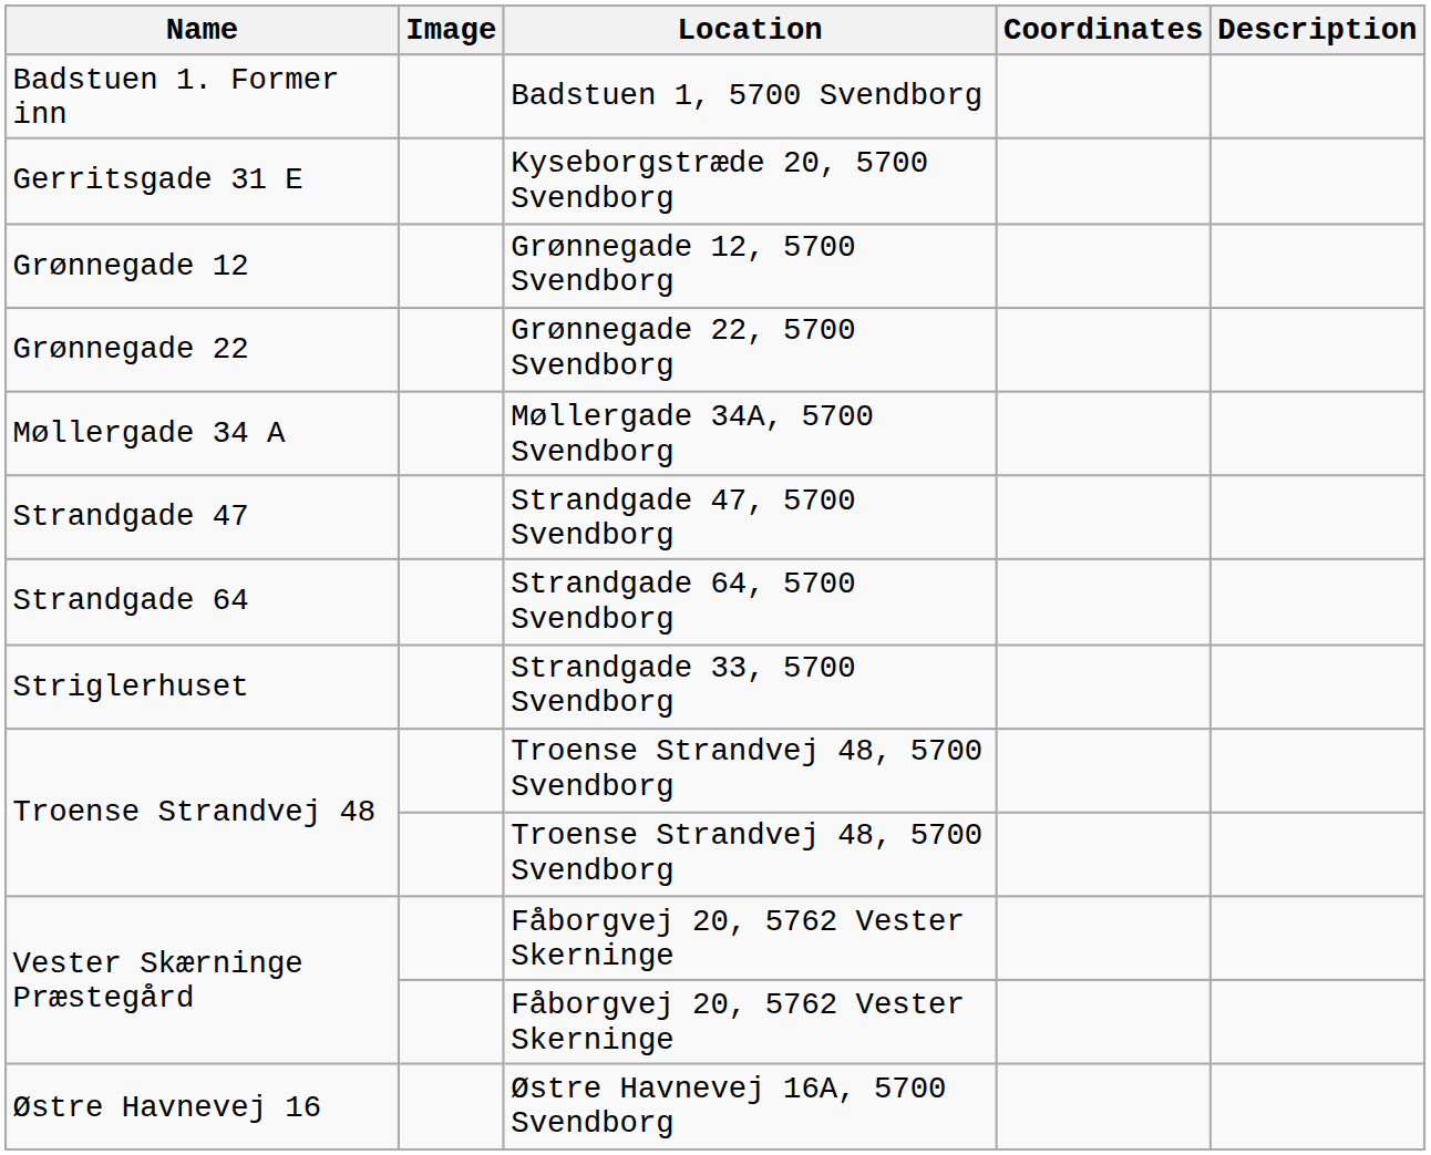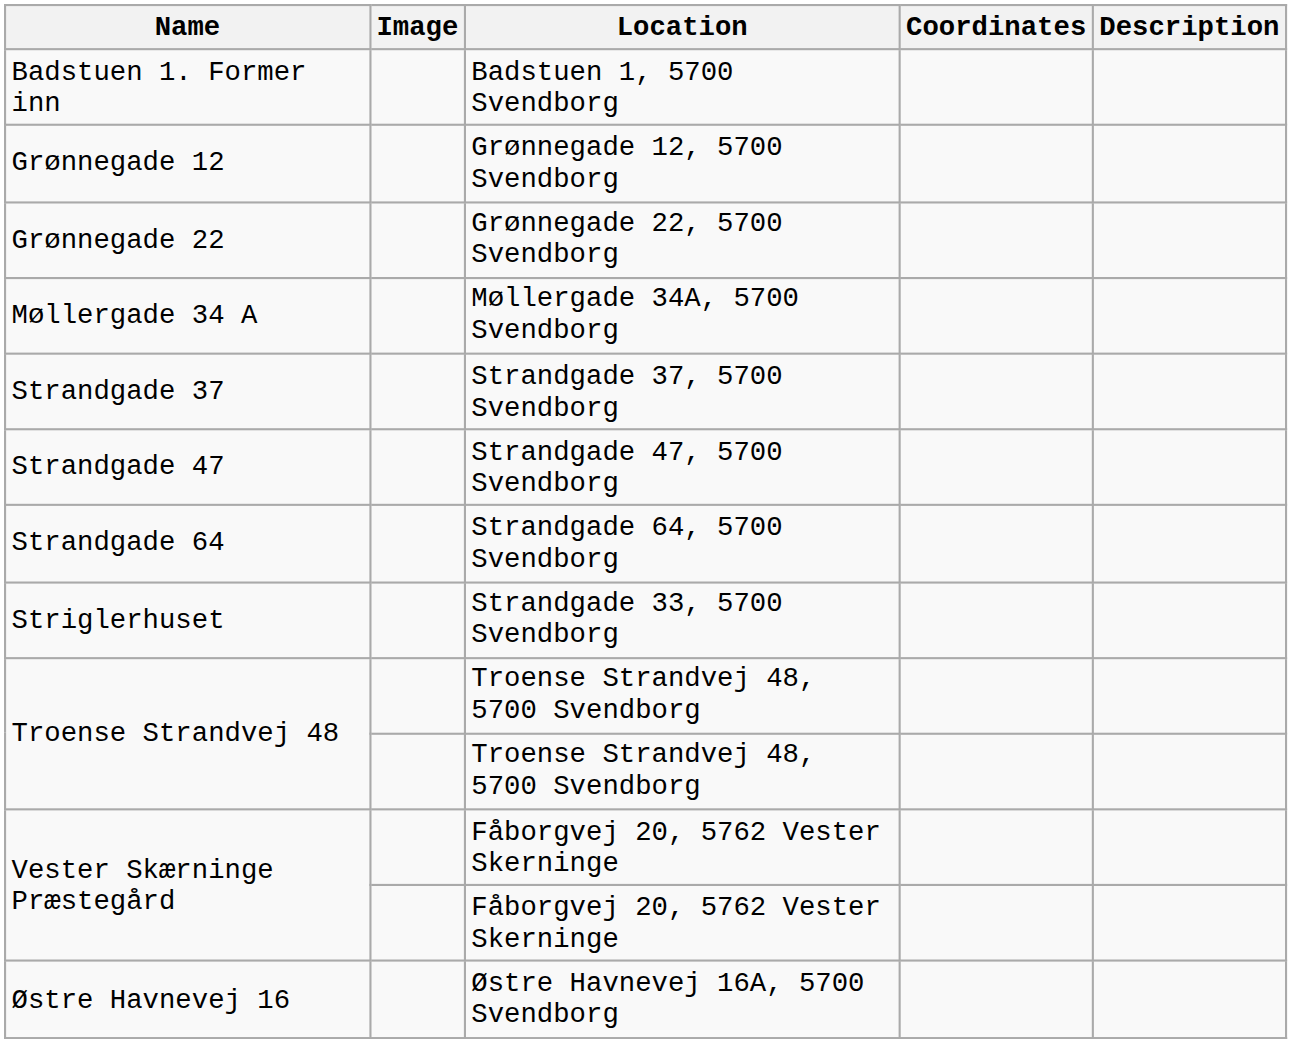- row: Gerritsgade 31 E | Kyseborgstræde 20, 5700 Svendborg
+ row: Strandgade 37 | Strandgade 37, 5700 Svendborg
